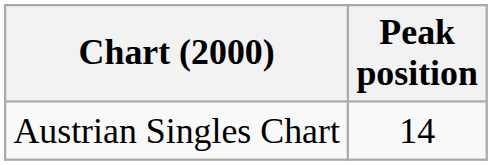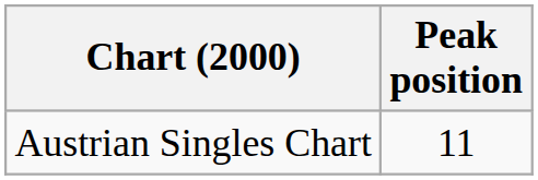Austrian Singles Chart | Peak position: 14 -> 11
